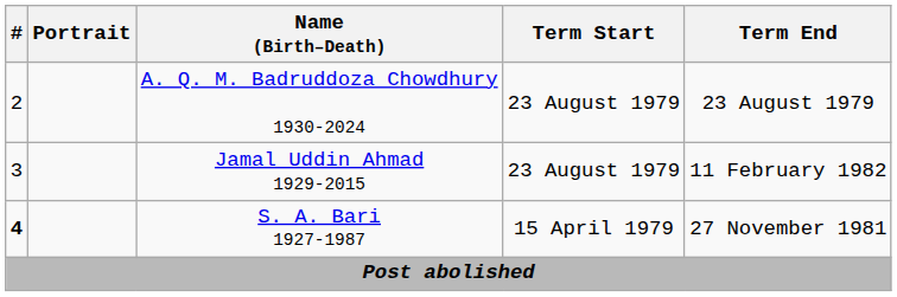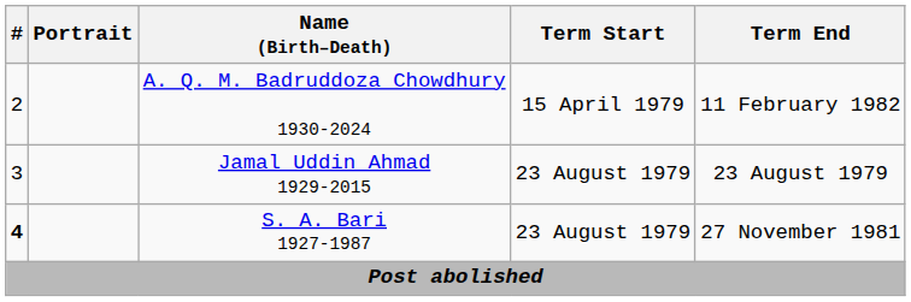A. Q. M. Badruddoza Chowdhury 1930-2024 | Term Start: 23 August 1979 -> 15 April 1979
A. Q. M. Badruddoza Chowdhury 1930-2024 | Term End: 23 August 1979 -> 11 February 1982
Jamal Uddin Ahmad 1929-2015 | Term End: 11 February 1982 -> 23 August 1979
S. A. Bari 1927-1987 | Term Start: 15 April 1979 -> 23 August 1979
